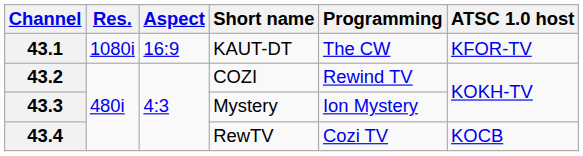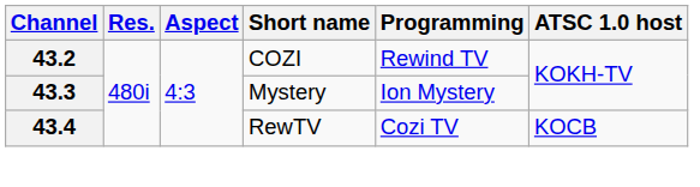- row: 43.1 | 1080i | 16:9 | KAUT-DT | The CW | KFOR-TV
